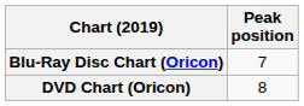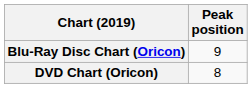Blu-Ray Disc Chart (Oricon) | Peak position: 7 -> 9
